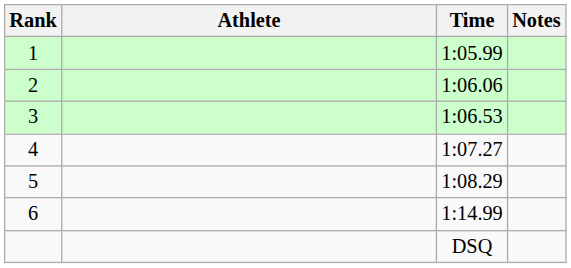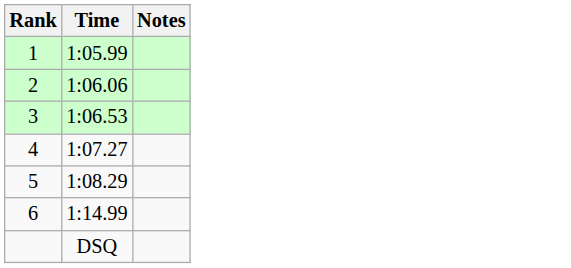- column: Athlete
